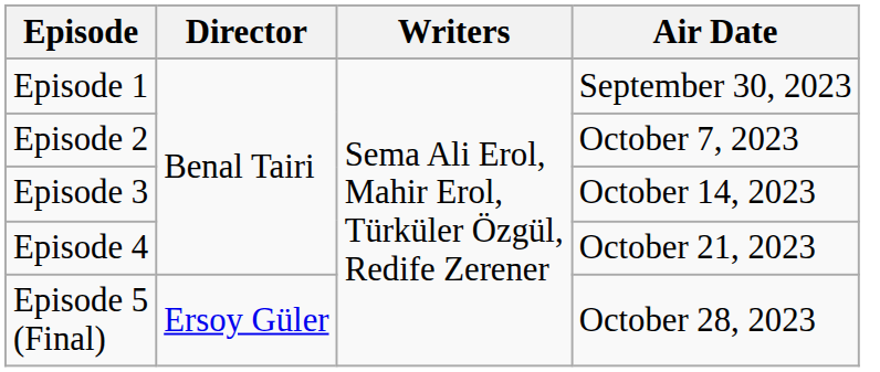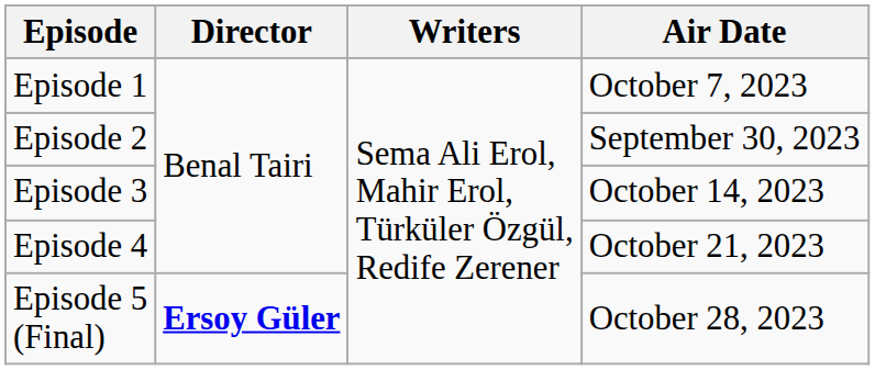Episode 1 | Air Date: September 30, 2023 -> October 7, 2023
Episode 2 | Air Date: October 7, 2023 -> September 30, 2023
Episode 5 (Final) | Director: normal -> bold
